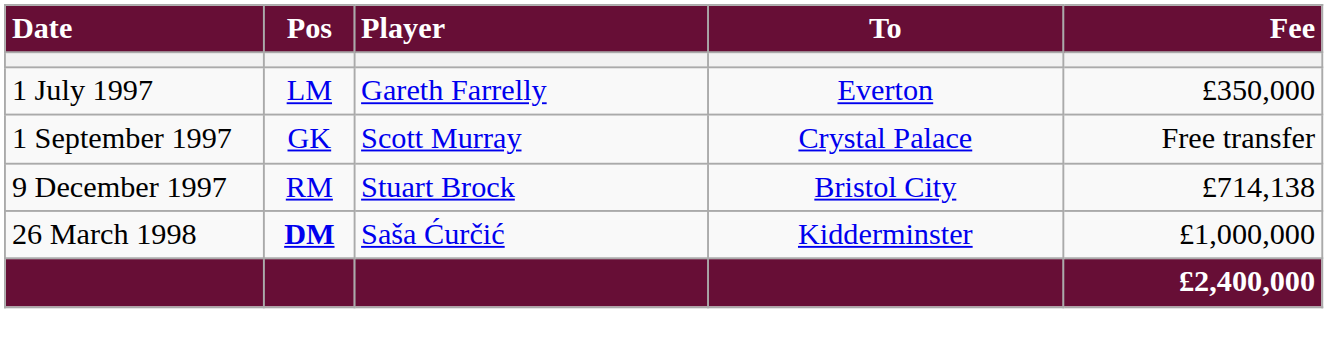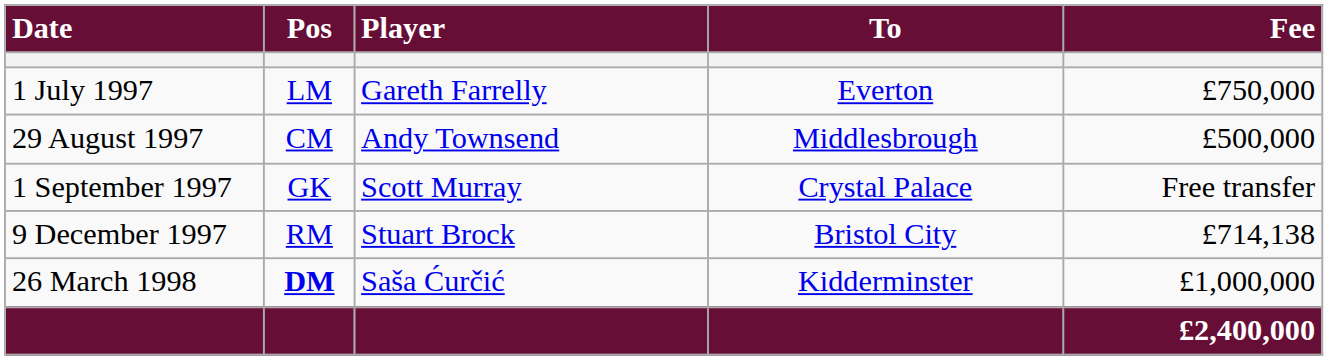1 July 1997 | Fee: £350,000 -> £750,000
+ row: 29 August 1997 | CM | Andy Townsend | Middlesbrough | £500,000
